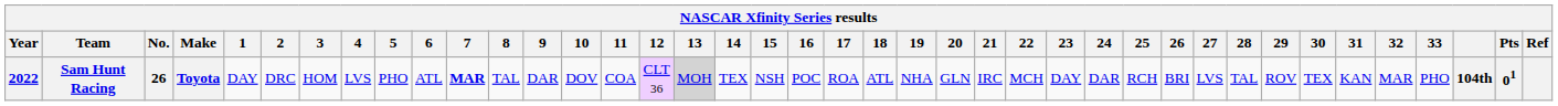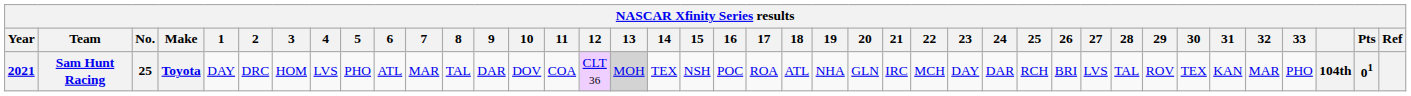Sam Hunt Racing | Year: 2022 -> 2021
Sam Hunt Racing | No.: 26 -> 25
Sam Hunt Racing | 7: bold -> normal
